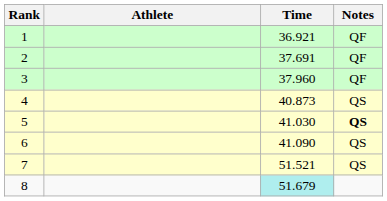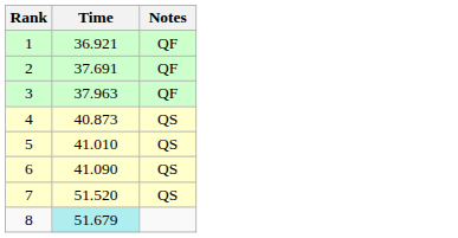- column: Athlete
3 | Time: 37.960 -> 37.963
5 | Time: 41.030 -> 41.010
5 | Notes: bold -> normal
7 | Time: 51.521 -> 51.520
